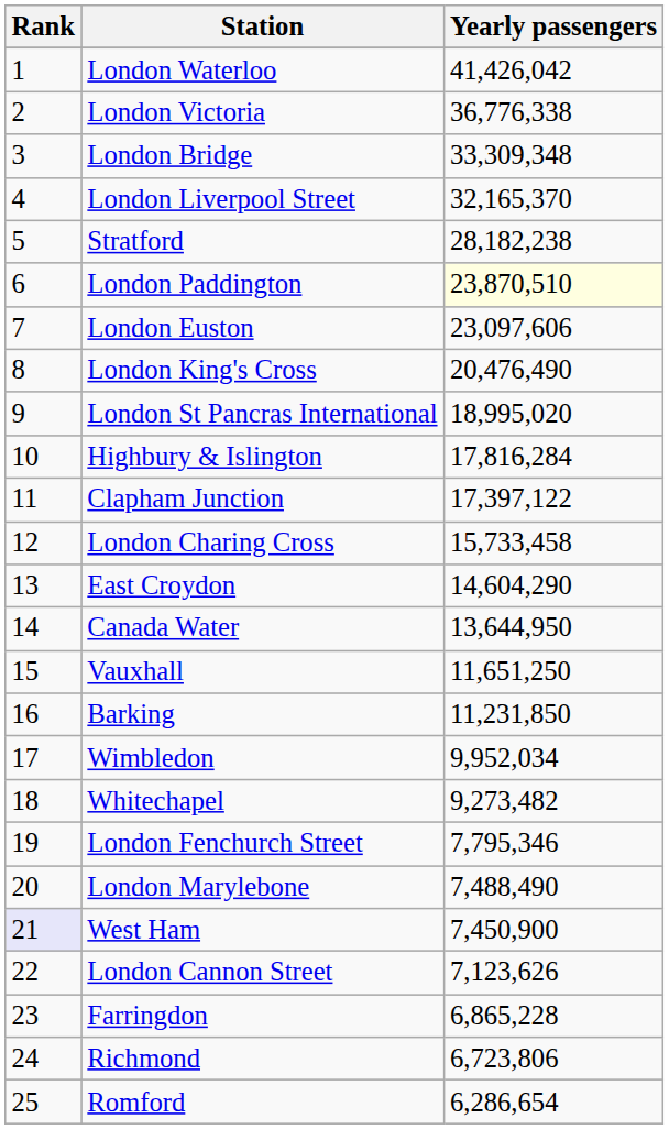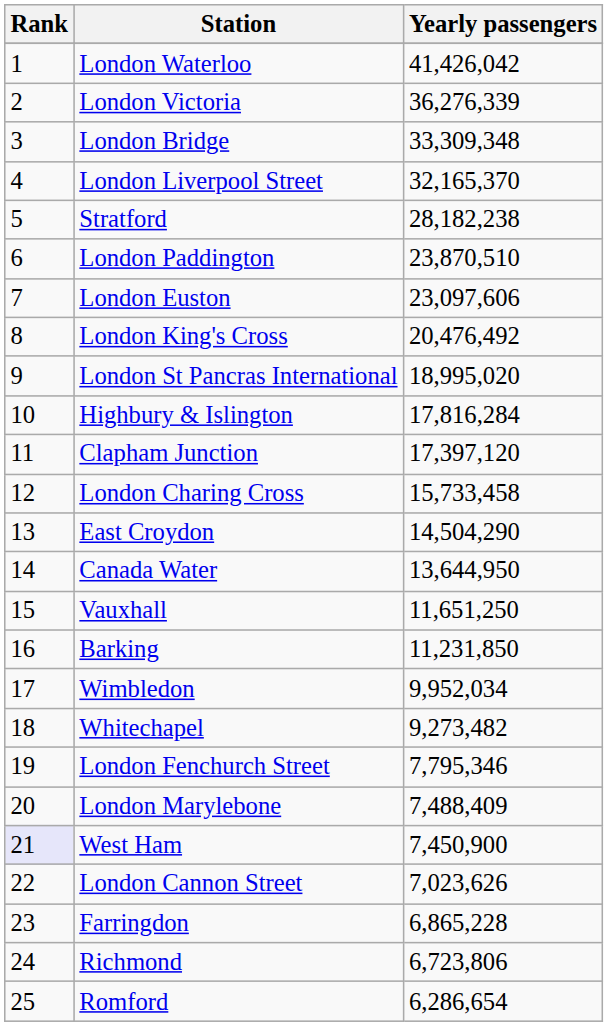London Victoria | Yearly passengers: 36,776,338 -> 36,276,339
London Paddington | Yearly passengers: lightyellow background -> no background
London King's Cross | Yearly passengers: 20,476,490 -> 20,476,492
Clapham Junction | Yearly passengers: 17,397,122 -> 17,397,120
East Croydon | Yearly passengers: 14,604,290 -> 14,504,290
London Marylebone | Yearly passengers: 7,488,490 -> 7,488,409
London Cannon Street | Yearly passengers: 7,123,626 -> 7,023,626
